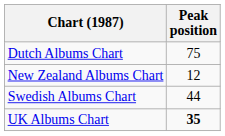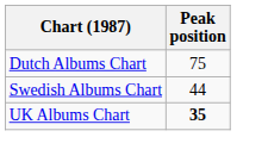- row: New Zealand Albums Chart | 12
